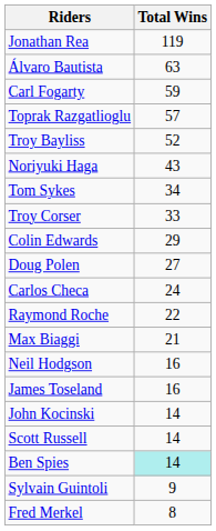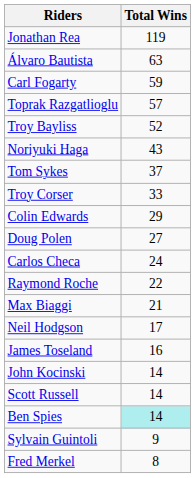Tom Sykes | Total Wins: 34 -> 37
Neil Hodgson | Total Wins: 16 -> 17
